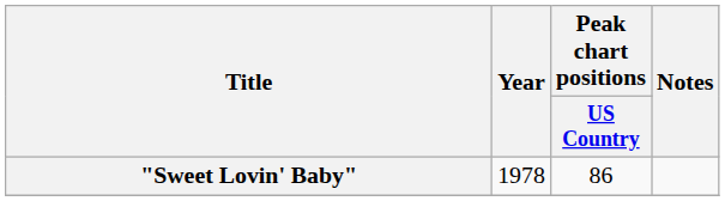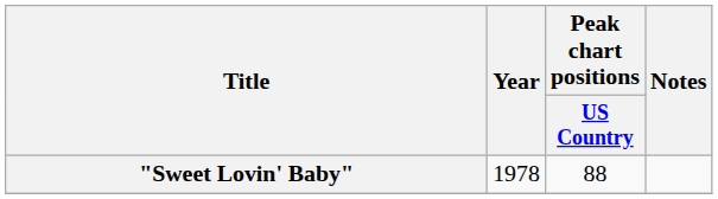"Sweet Lovin' Baby" | Peak chart positions / US Country: 86 -> 88
